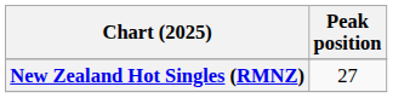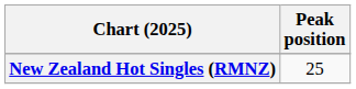New Zealand Hot Singles (RMNZ) | Peak position: 27 -> 25
